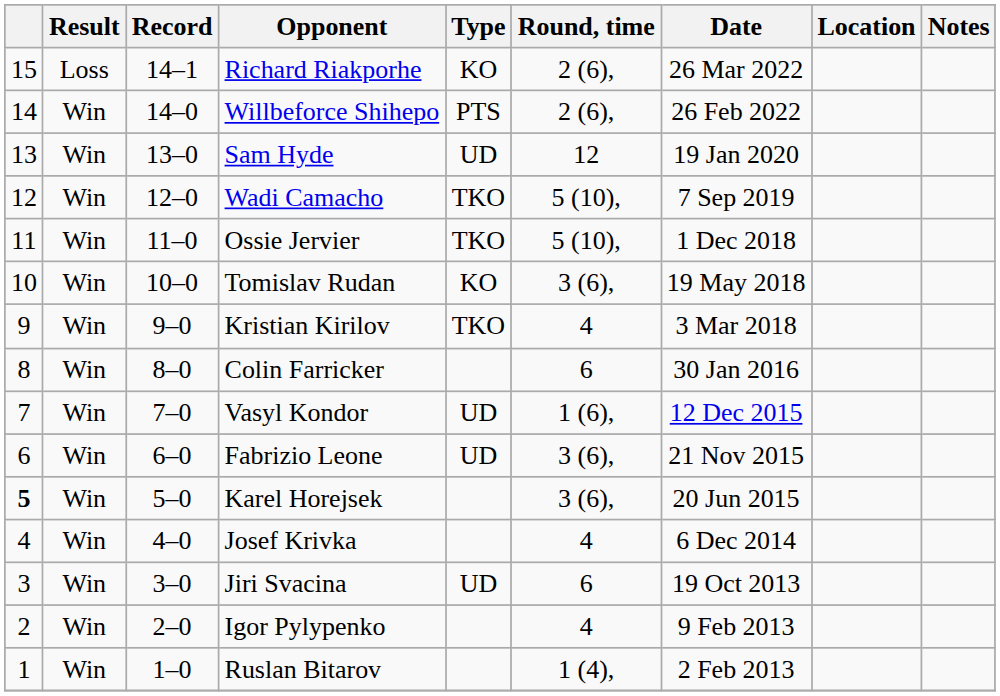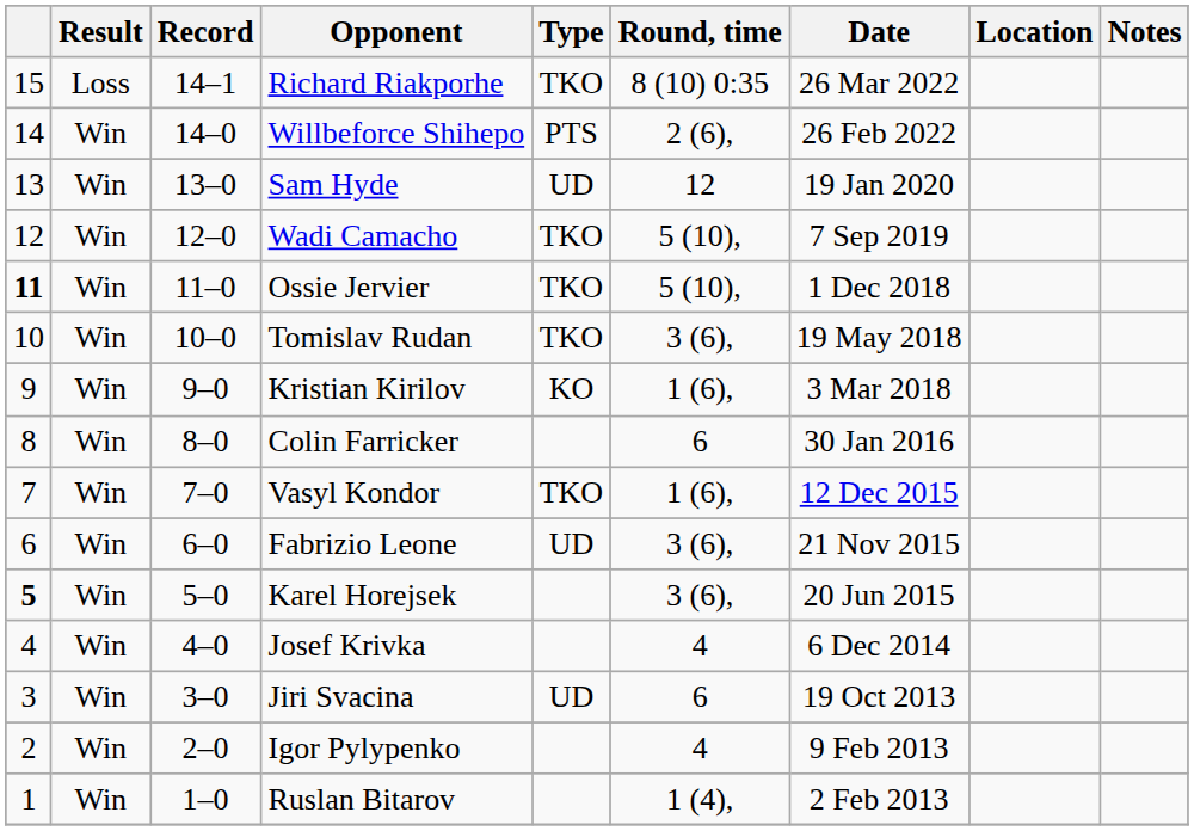Richard Riakporhe | Type: KO -> TKO
Richard Riakporhe | Round, time: 2 (6), -> 8 (10) 0:35
Ossie Jervier | column 1: normal -> bold
Tomislav Rudan | Type: KO -> TKO
Kristian Kirilov | Type: TKO -> KO
Kristian Kirilov | Round, time: 4 -> 1 (6),
Vasyl Kondor | Type: UD -> TKO
